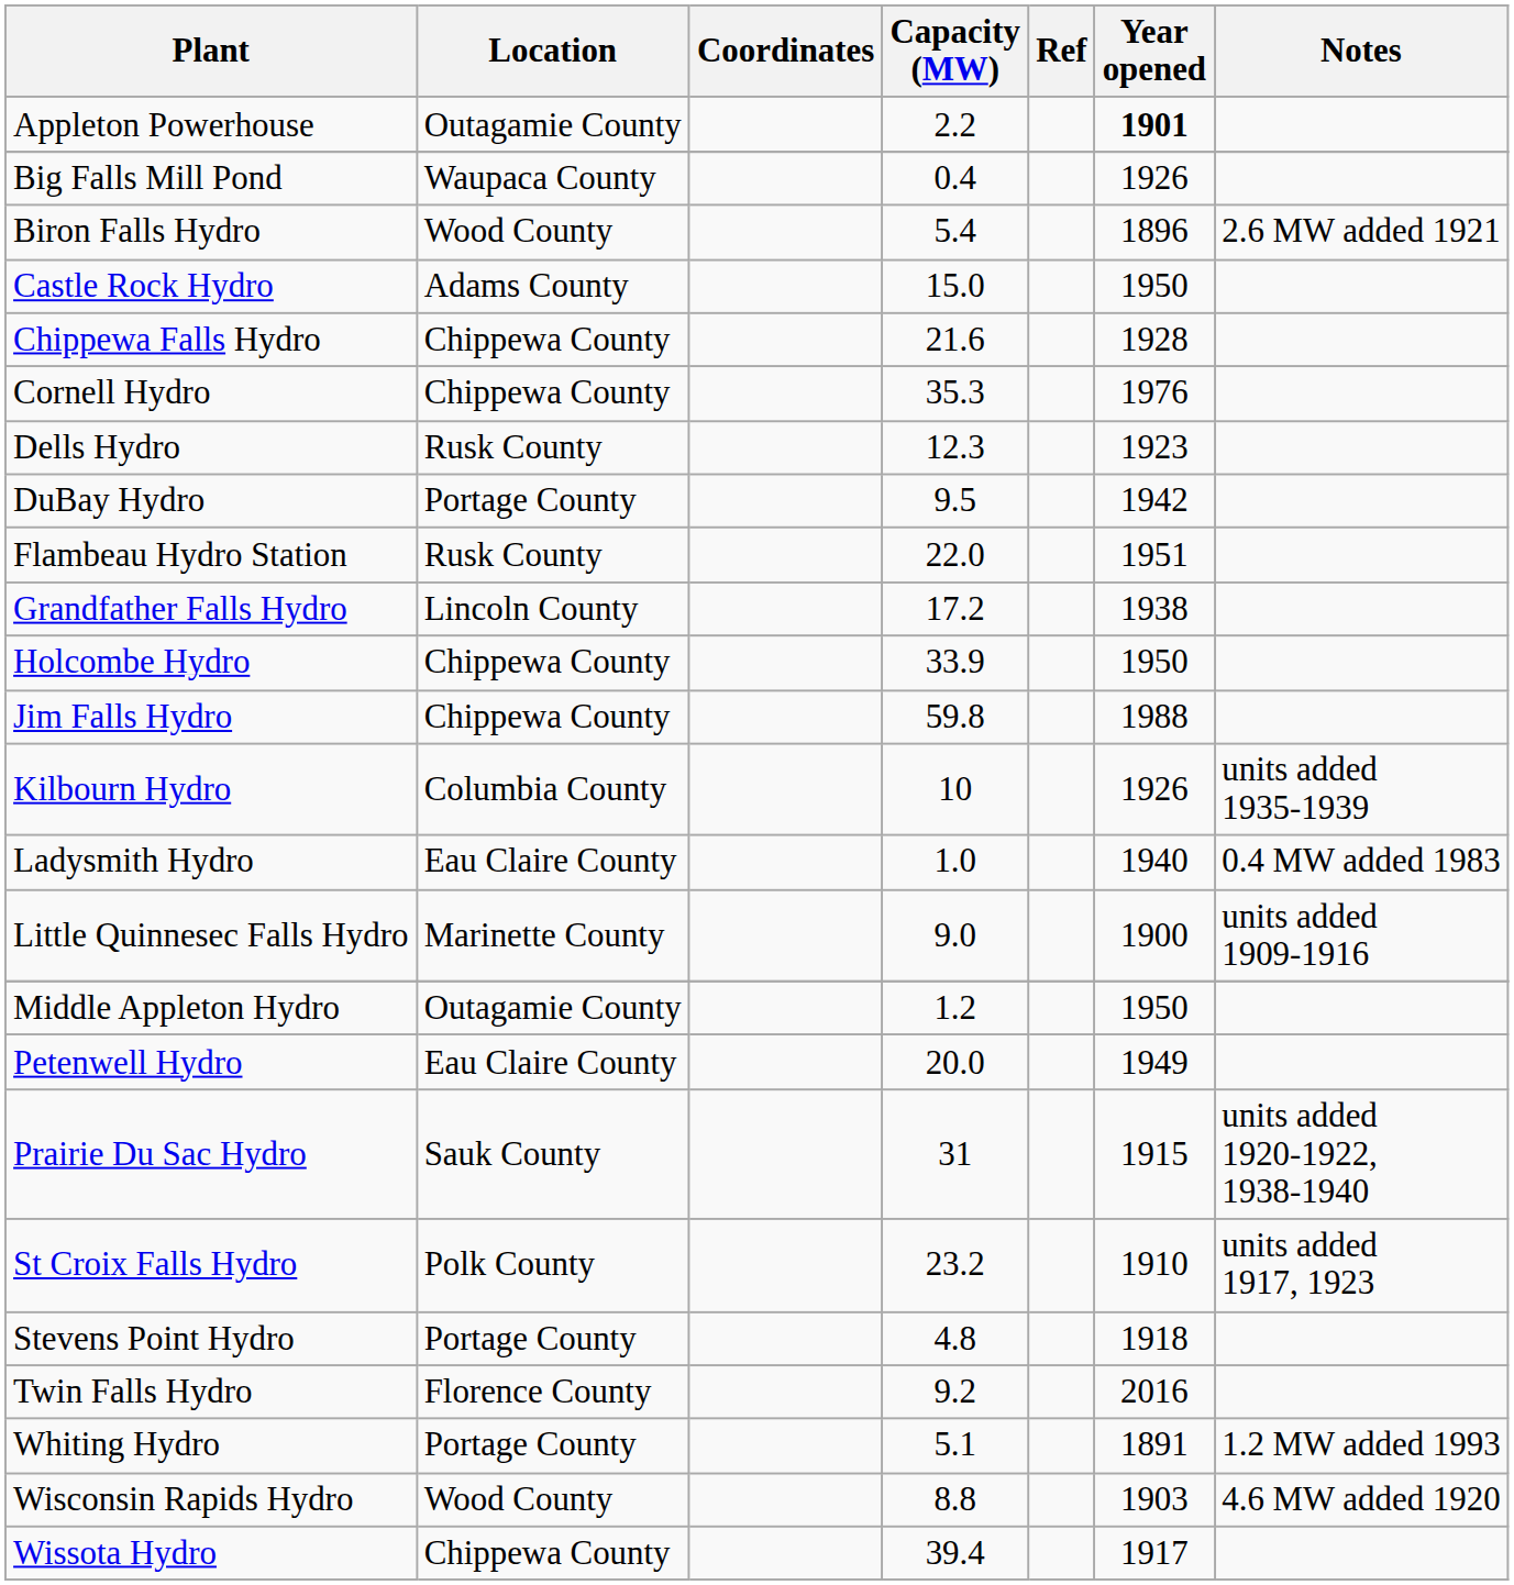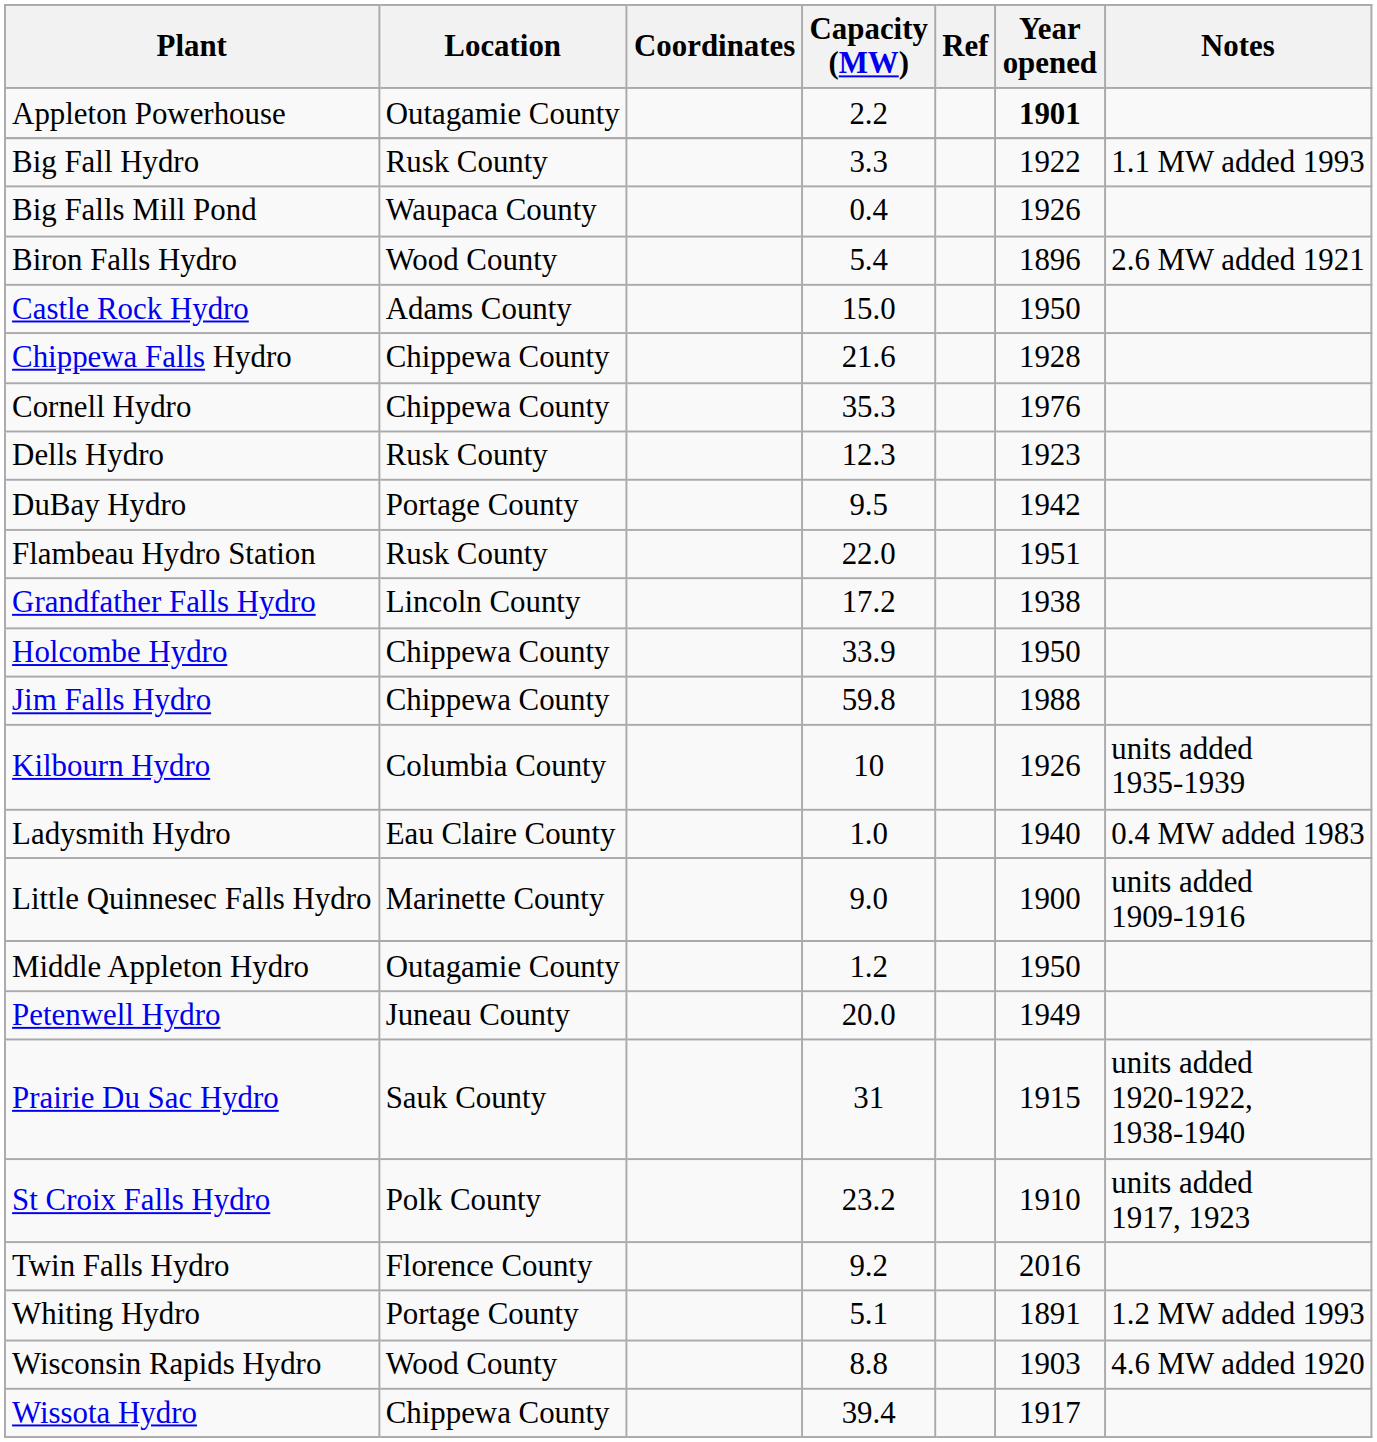+ row: Big Fall Hydro | Rusk County | 3.3 | 1922 | 1.1 MW added 1993
Petenwell Hydro | Location: Eau Claire County -> Juneau County
- row: Stevens Point Hydro | Portage County | 4.8 | 1918
